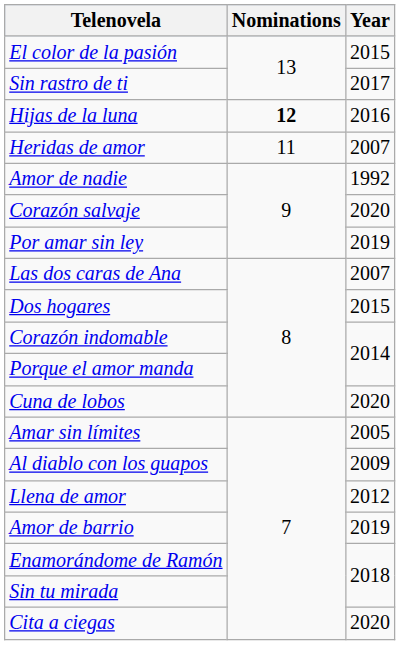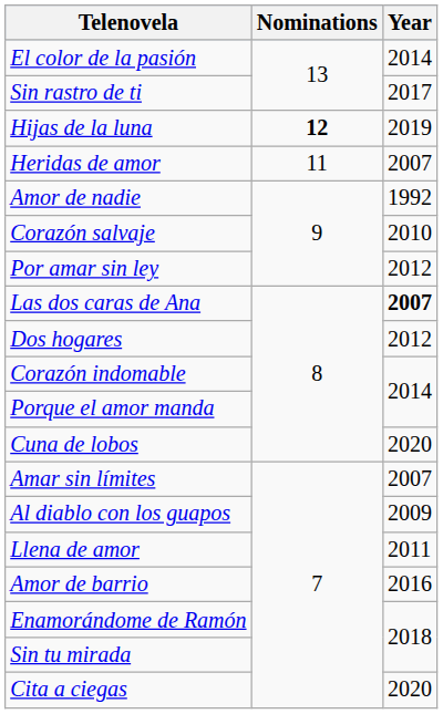El color de la pasión | Year: 2015 -> 2014
Hijas de la luna | Year: 2016 -> 2019
Corazón salvaje | Year: 2020 -> 2010
Por amar sin ley | Year: 2019 -> 2012
Las dos caras de Ana | Year: normal -> bold
Dos hogares | Year: 2015 -> 2012
Amar sin límites | Year: 2005 -> 2007
Llena de amor | Year: 2012 -> 2011
Amor de barrio | Year: 2019 -> 2016
